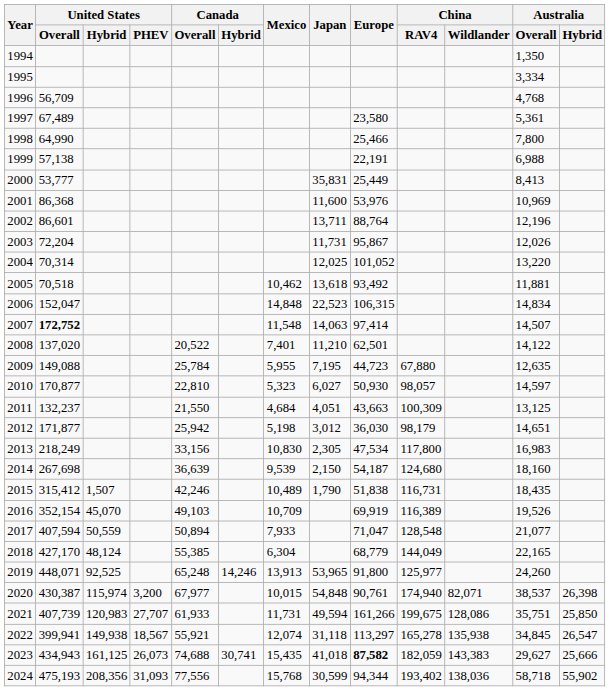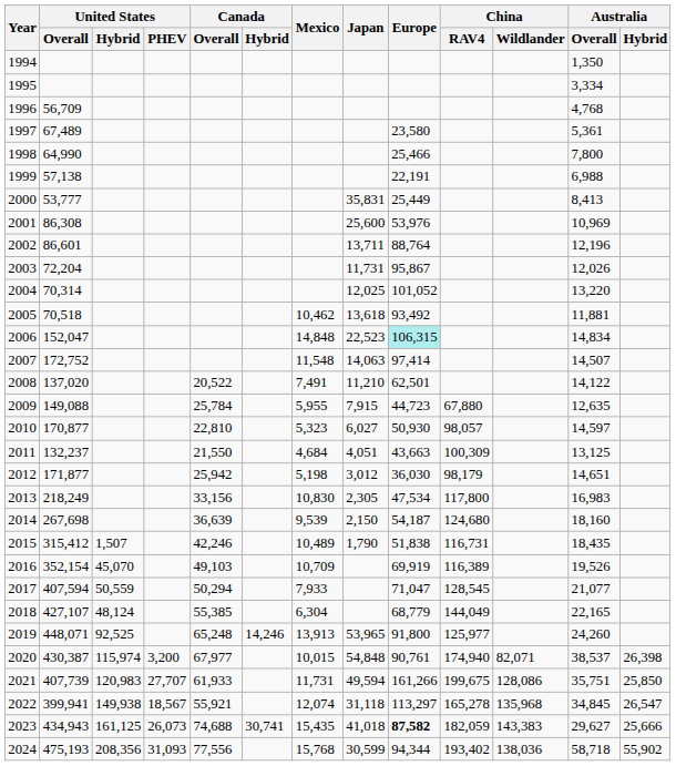2001 | United States / Overall: 86,368 -> 86,308
2001 | Japan: 11,600 -> 25,600
2006 | Europe: no background -> paleturquoise background
2007 | United States / Overall: bold -> normal
2008 | Mexico: 7,401 -> 7,491
2009 | Japan: 7,195 -> 7,915
2017 | Canada / Overall: 50,894 -> 50,294
2017 | China / RAV4: 128,548 -> 128,545
2018 | United States / Overall: 427,170 -> 427,107
2022 | China / Wildlander: 135,938 -> 135,968
